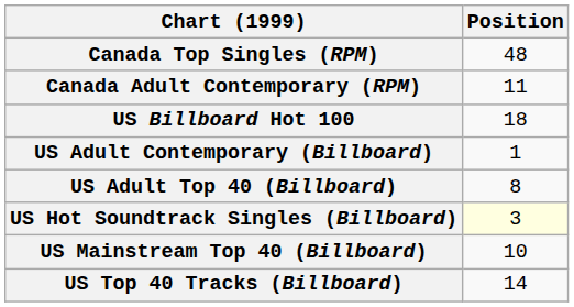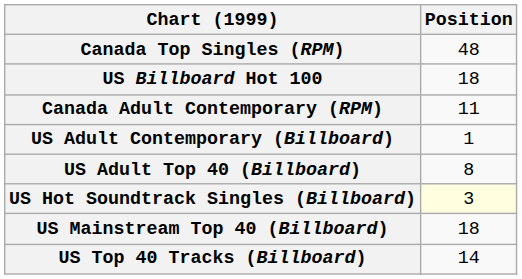rows swapped: Canada Adult Contemporary (RPM) <-> US Billboard Hot 100
US Mainstream Top 40 (Billboard) | Position: 10 -> 18
